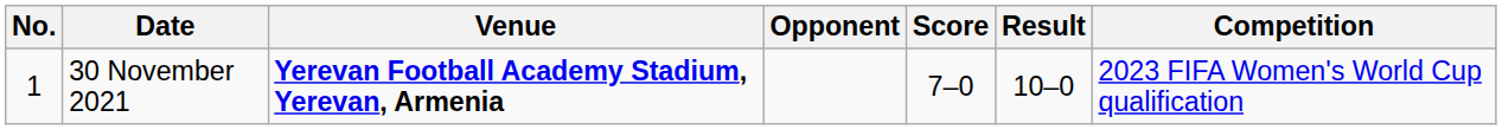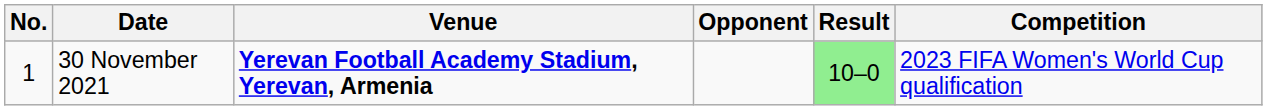- column: Score | 7–0
30 November 2021 | Result: no background -> lightgreen background
